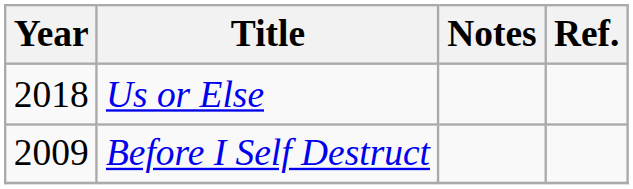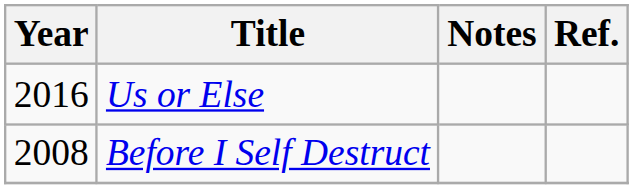Us or Else | Year: 2018 -> 2016
Before I Self Destruct | Year: 2009 -> 2008
